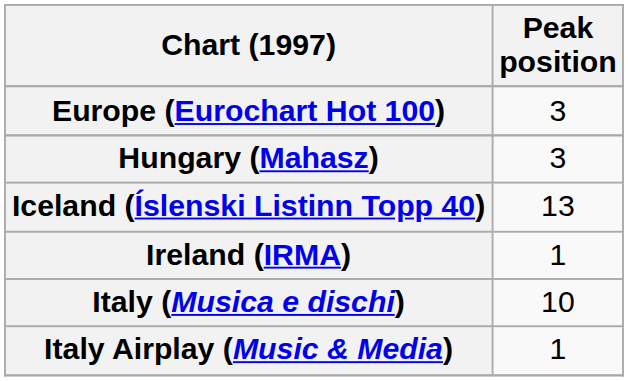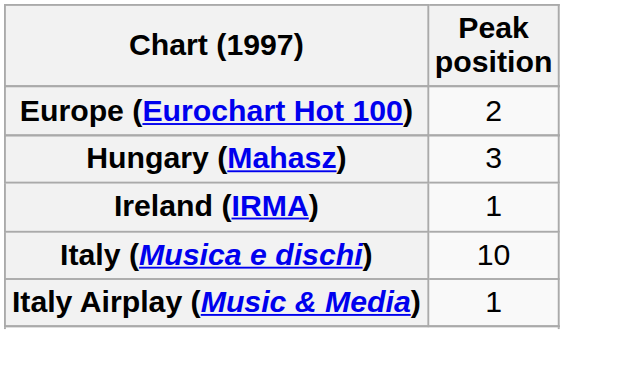Europe (Eurochart Hot 100) | Peak position: 3 -> 2
- row: Iceland (Íslenski Listinn Topp 40) | 13
